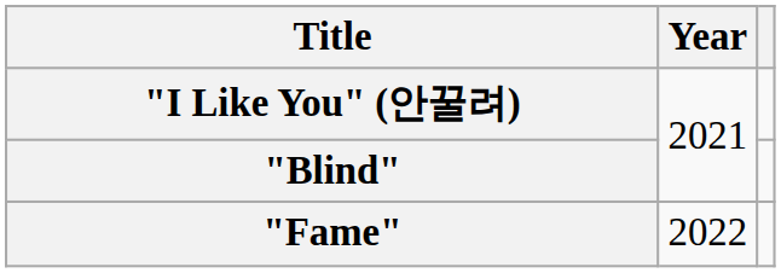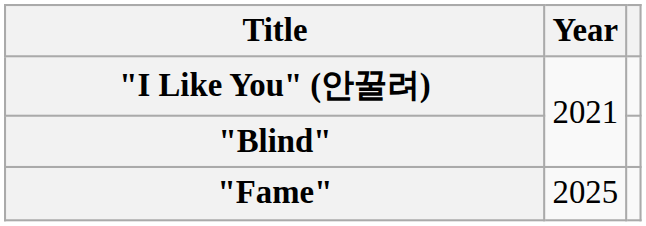"Fame" | Year: 2022 -> 2025
